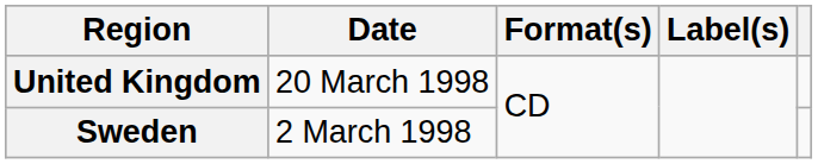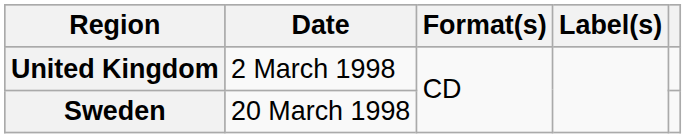United Kingdom | Date: 20 March 1998 -> 2 March 1998
Sweden | Date: 2 March 1998 -> 20 March 1998
